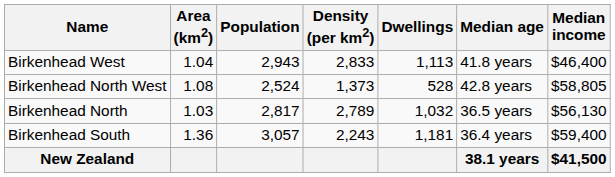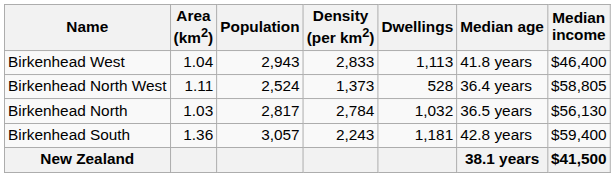Birkenhead North West | Area (km2): 1.08 -> 1.11
Birkenhead North West | Median age: 42.8 years -> 36.4 years
Birkenhead North | Density (per km2): 2,789 -> 2,784
Birkenhead South | Median age: 36.4 years -> 42.8 years
